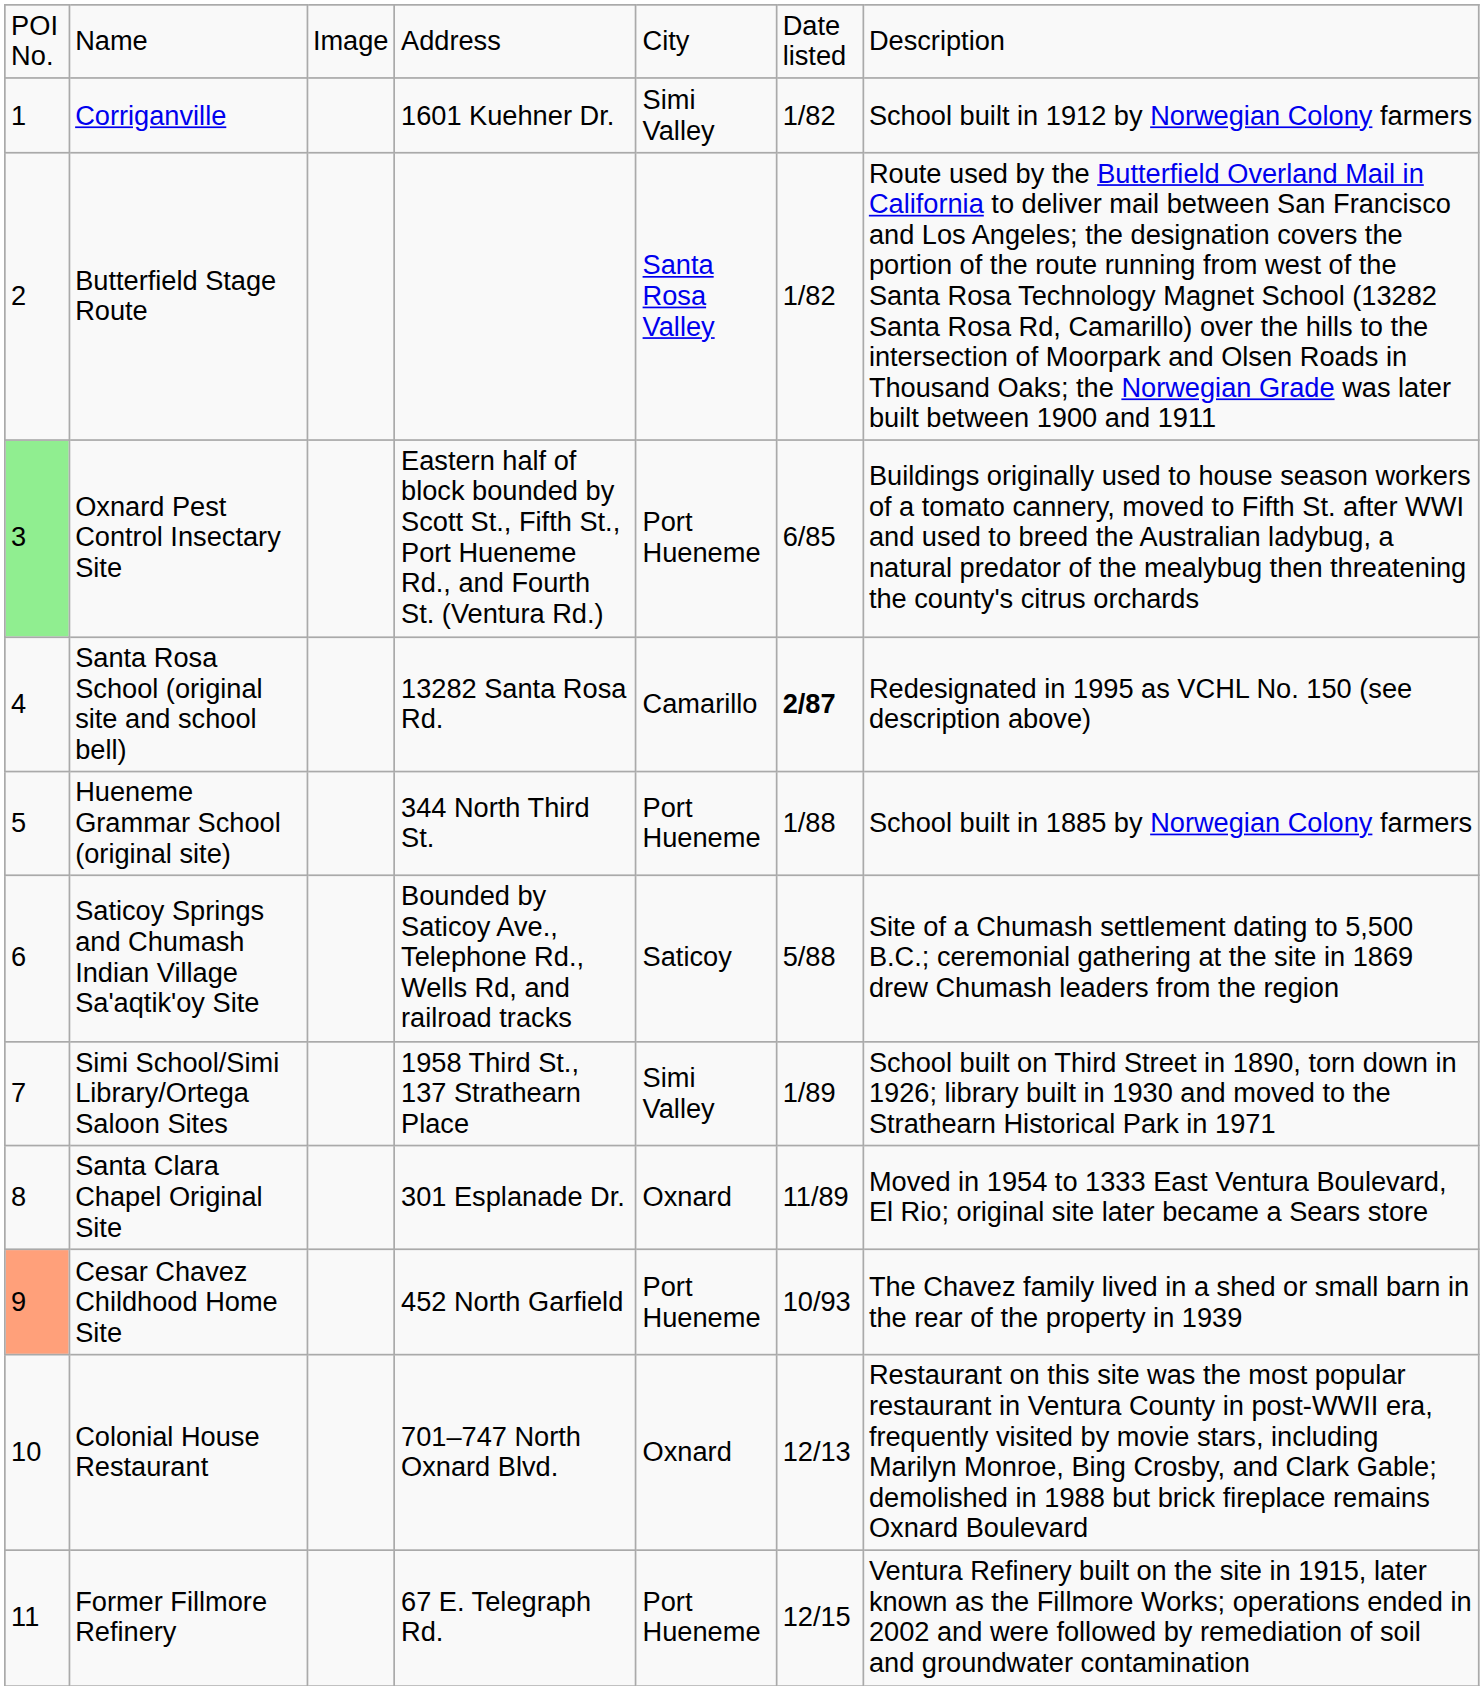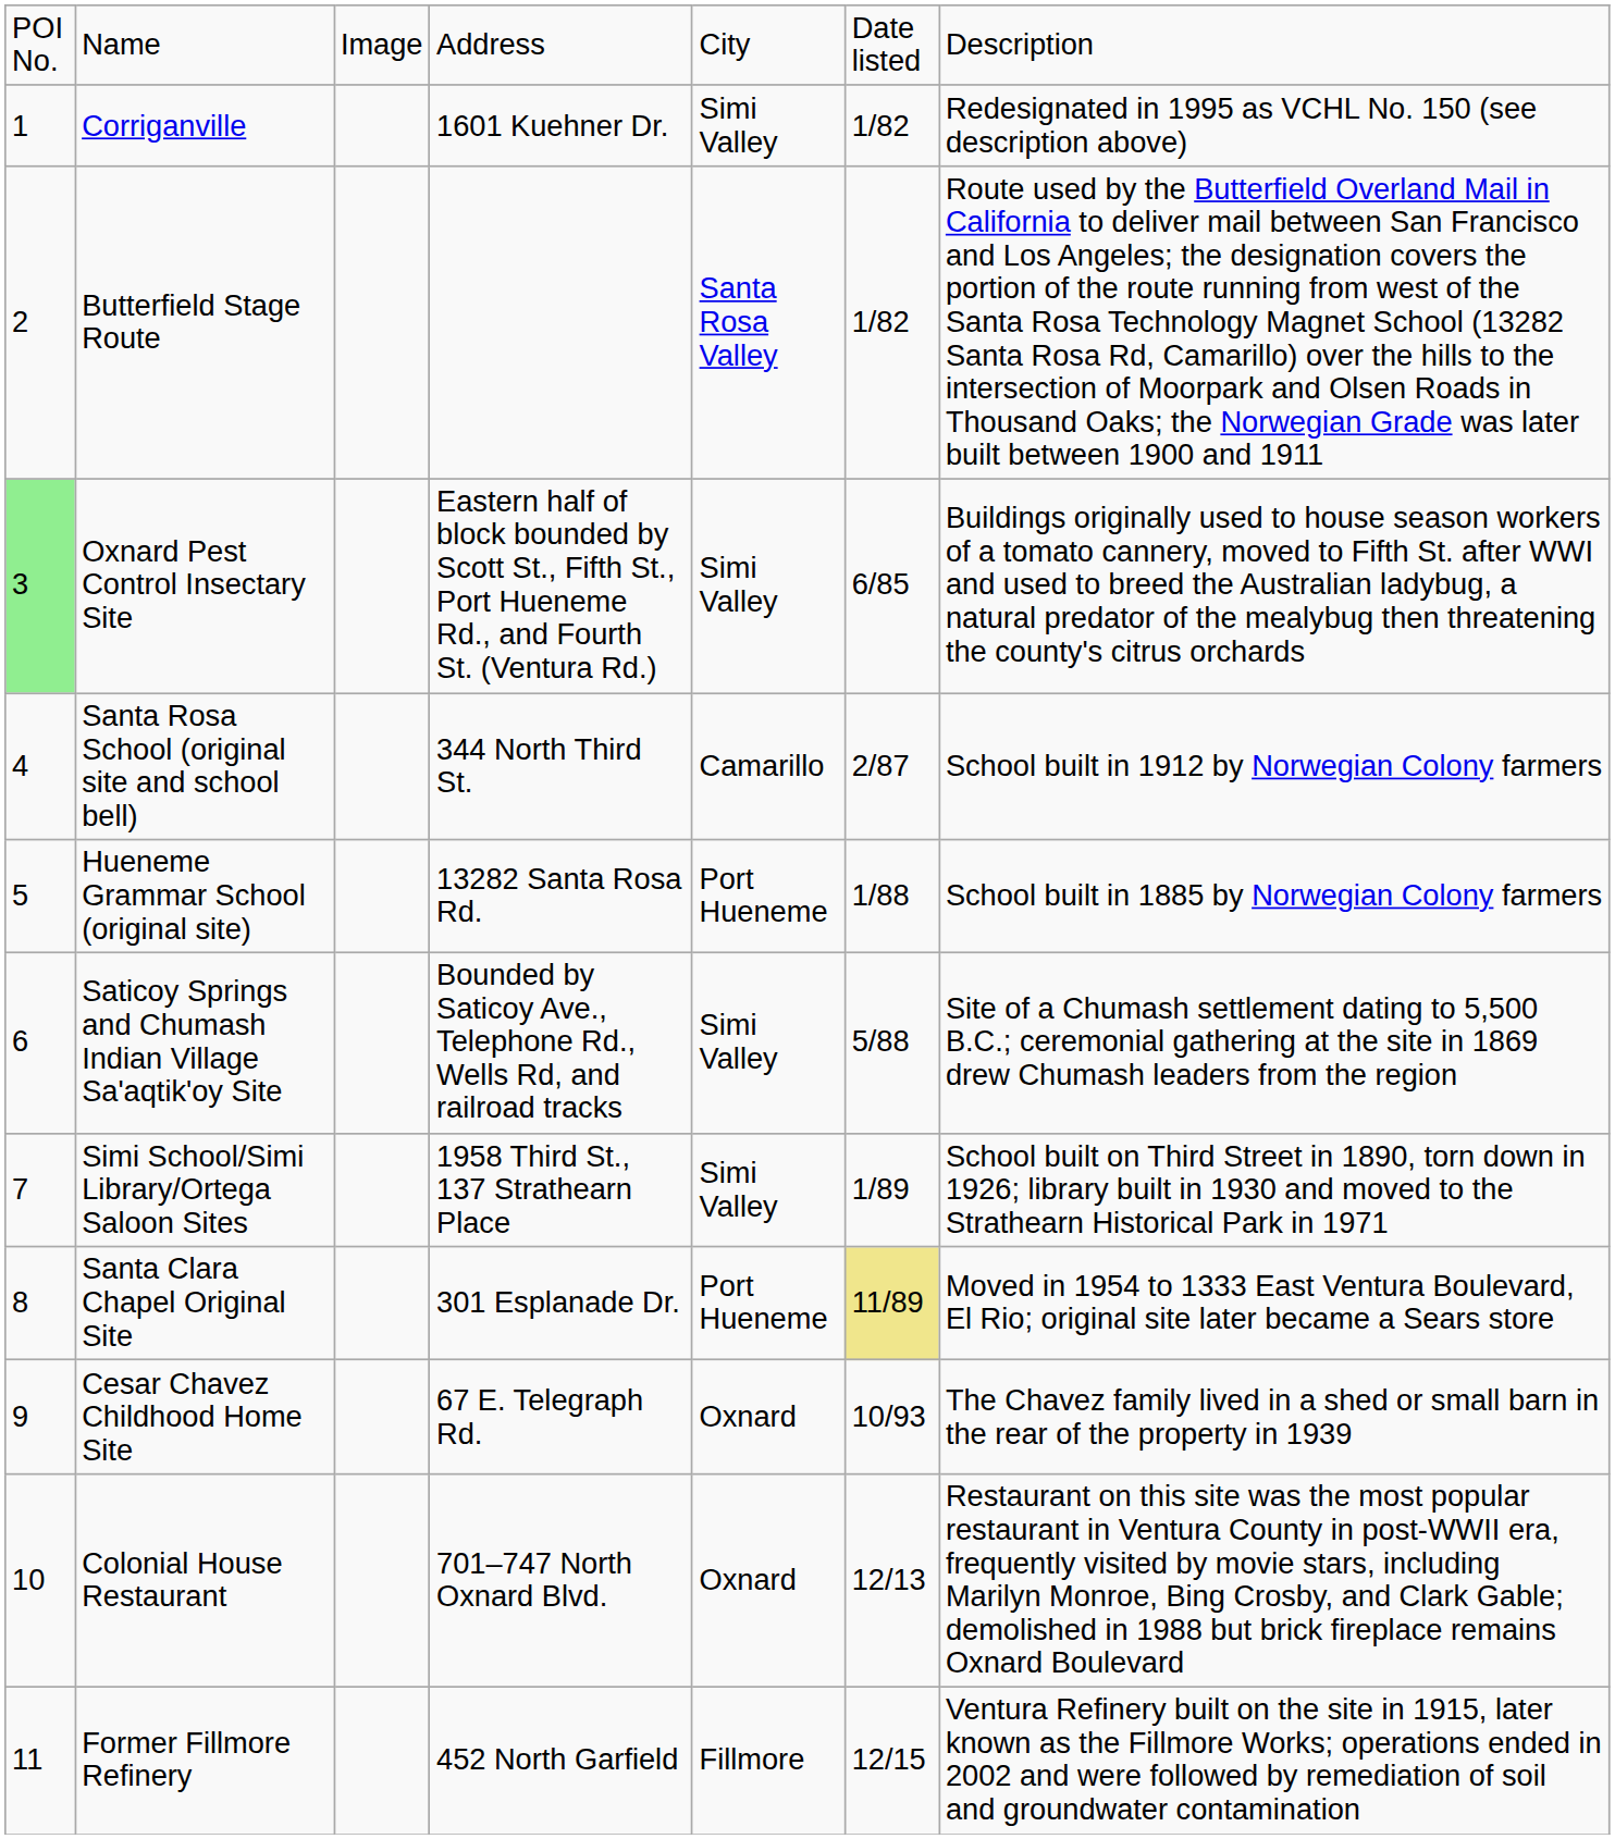Corriganville | column 7: School built in 1912 by Norwegian Colony farmers -> Redesignated in 1995 as VCHL No. 150 (see description above)
Oxnard Pest Control Insectary Site | column 5: Port Hueneme -> Simi Valley
Santa Rosa School (original site and school bell) | column 4: 13282 Santa Rosa Rd. -> 344 North Third St.
Santa Rosa School (original site and school bell) | column 6: bold -> normal
Santa Rosa School (original site and school bell) | column 7: Redesignated in 1995 as VCHL No. 150 (see description above) -> School built in 1912 by Norwegian Colony farmers
Hueneme Grammar School (original site) | column 4: 344 North Third St. -> 13282 Santa Rosa Rd.
Saticoy Springs and Chumash Indian Village Sa'aqtik'oy Site | column 5: Saticoy -> Simi Valley
Santa Clara Chapel Original Site | column 5: Oxnard -> Port Hueneme
Santa Clara Chapel Original Site | column 6: no background -> khaki background
Cesar Chavez Childhood Home Site | column 1: lightsalmon background -> no background
Cesar Chavez Childhood Home Site | column 4: 452 North Garfield -> 67 E. Telegraph Rd.
Cesar Chavez Childhood Home Site | column 5: Port Hueneme -> Oxnard
Former Fillmore Refinery | column 4: 67 E. Telegraph Rd. -> 452 North Garfield
Former Fillmore Refinery | column 5: Port Hueneme -> Fillmore
